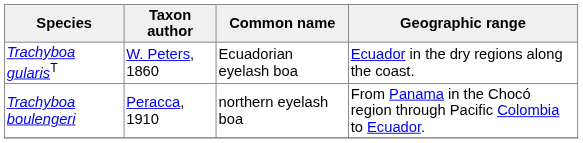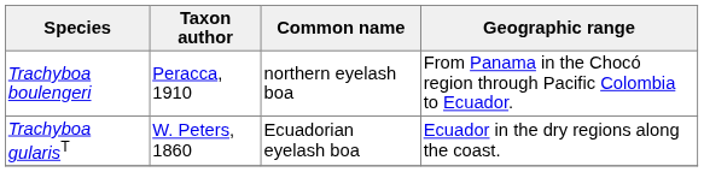rows swapped: Trachyboa boulengeri <-> Trachyboa gularisT
